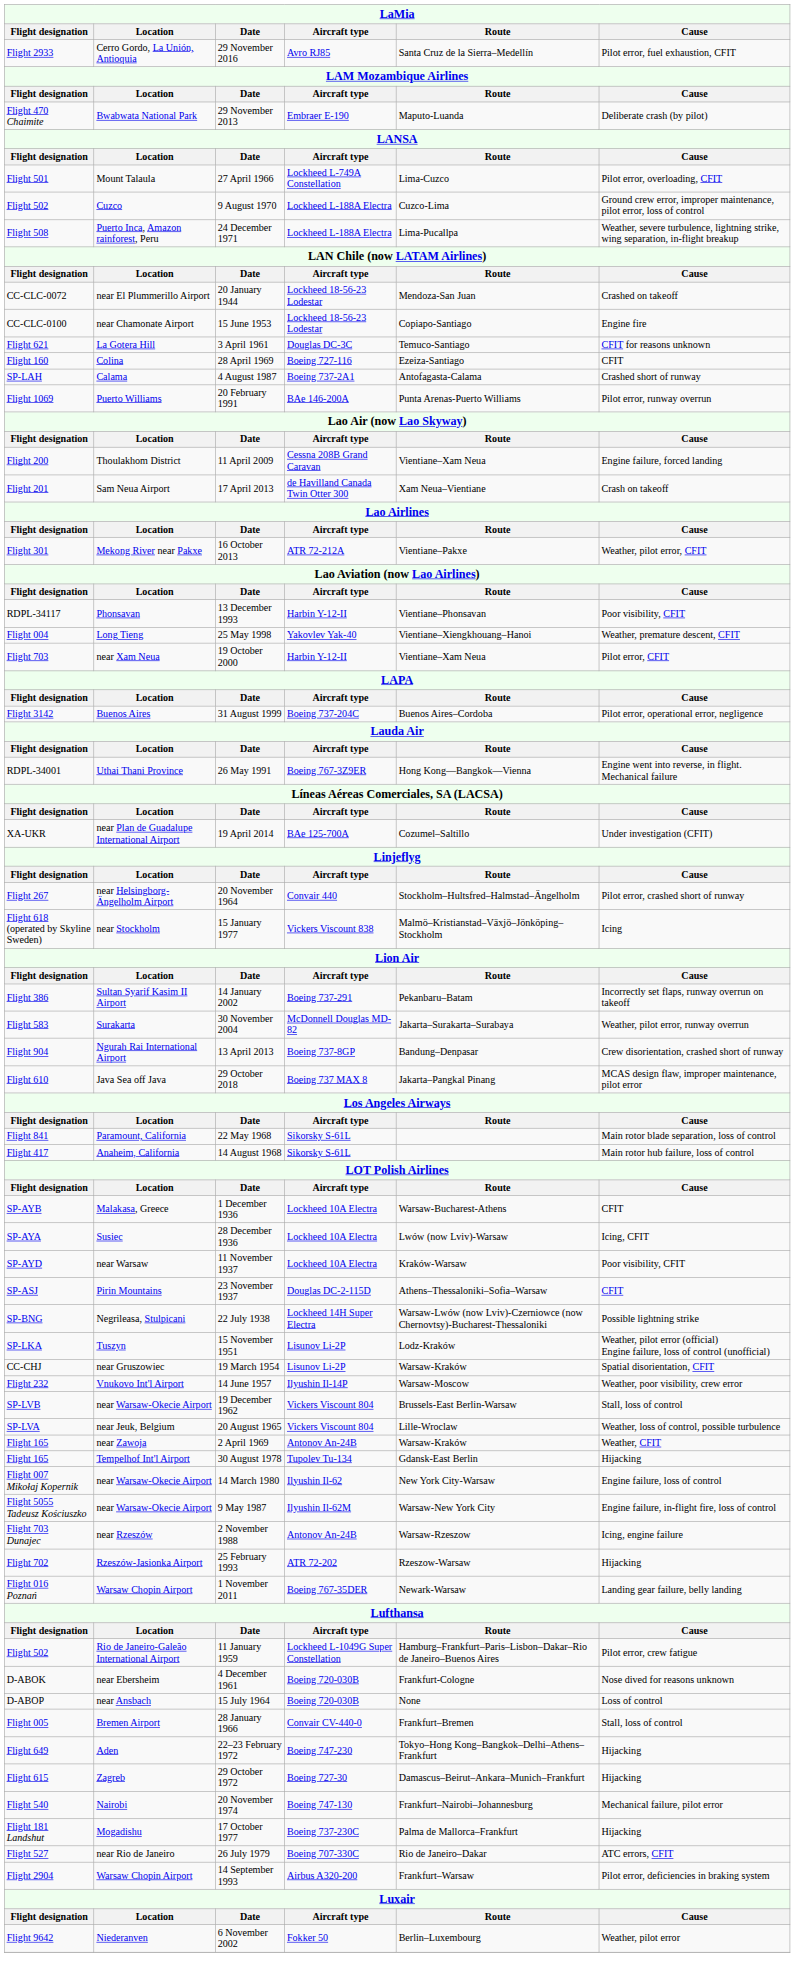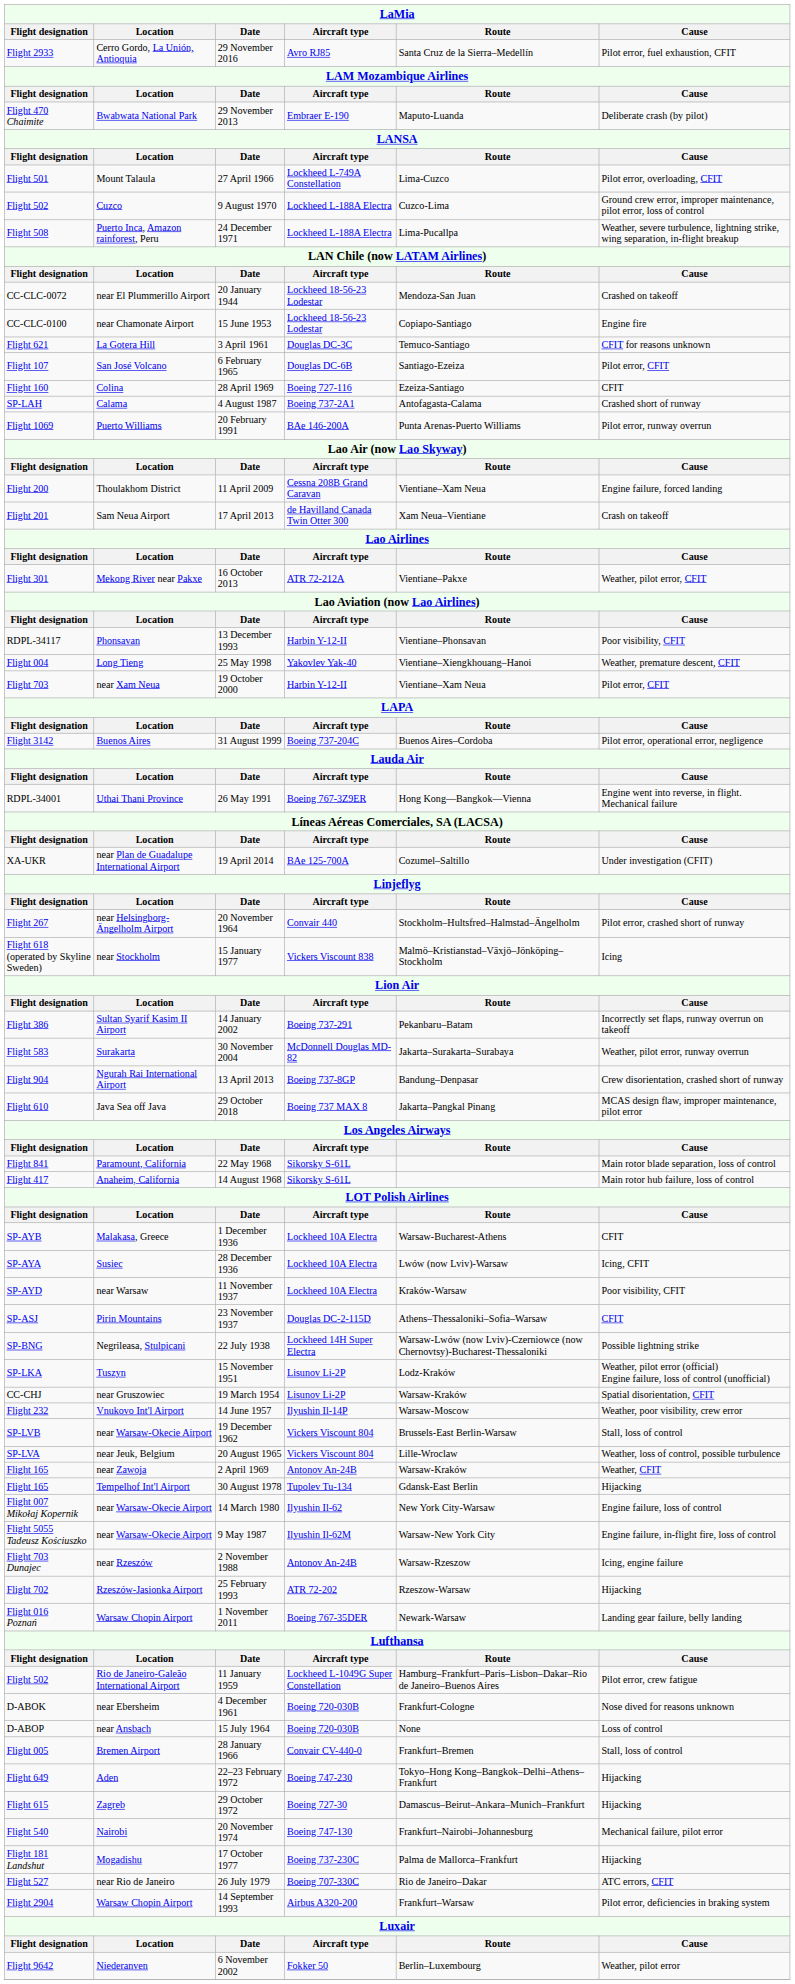+ row: Flight 107 | San José Volcano | 6 February 1965 | Douglas DC-6B | Santiago-Ezeiza | Pilot error, CFIT
